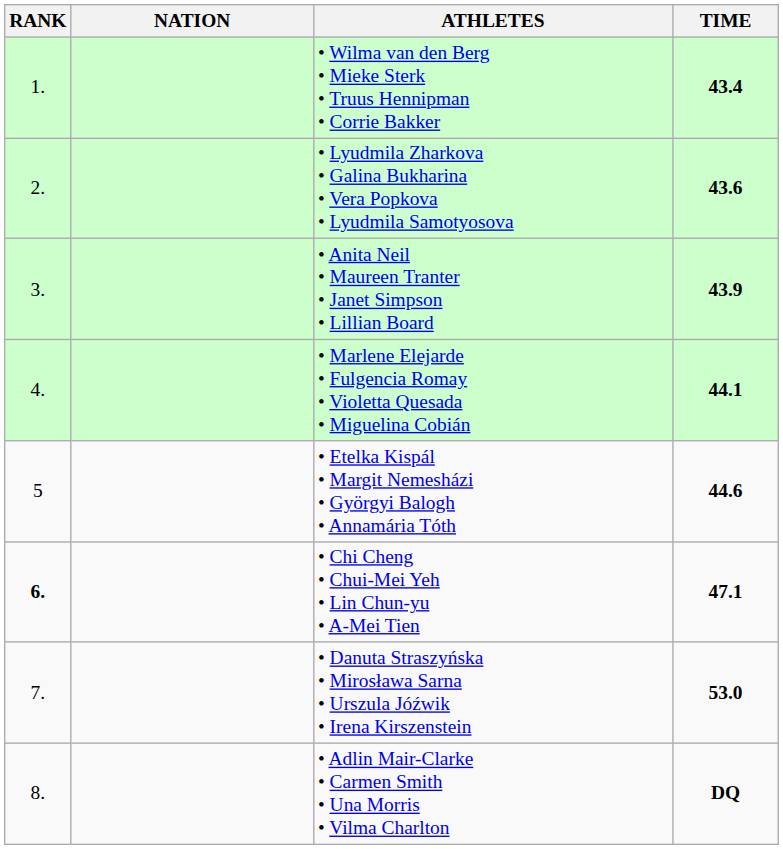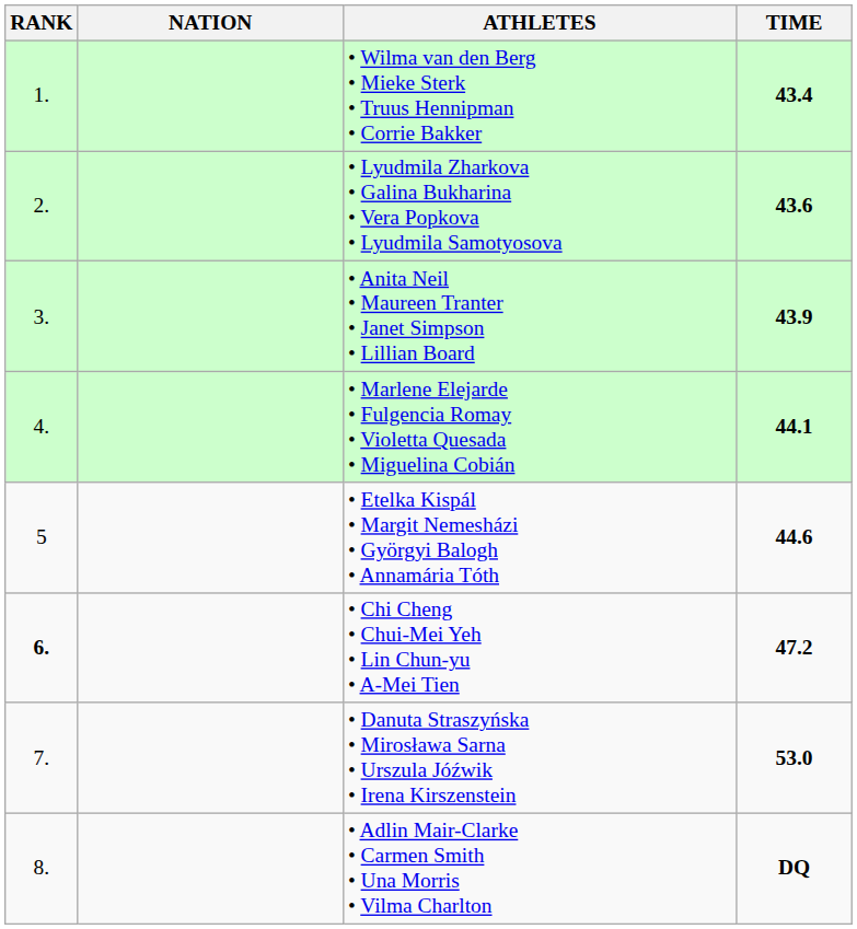• Chi Cheng • Chui-Mei Yeh • Lin Chun-yu • A-Mei Tien | TIME: 47.1 -> 47.2
